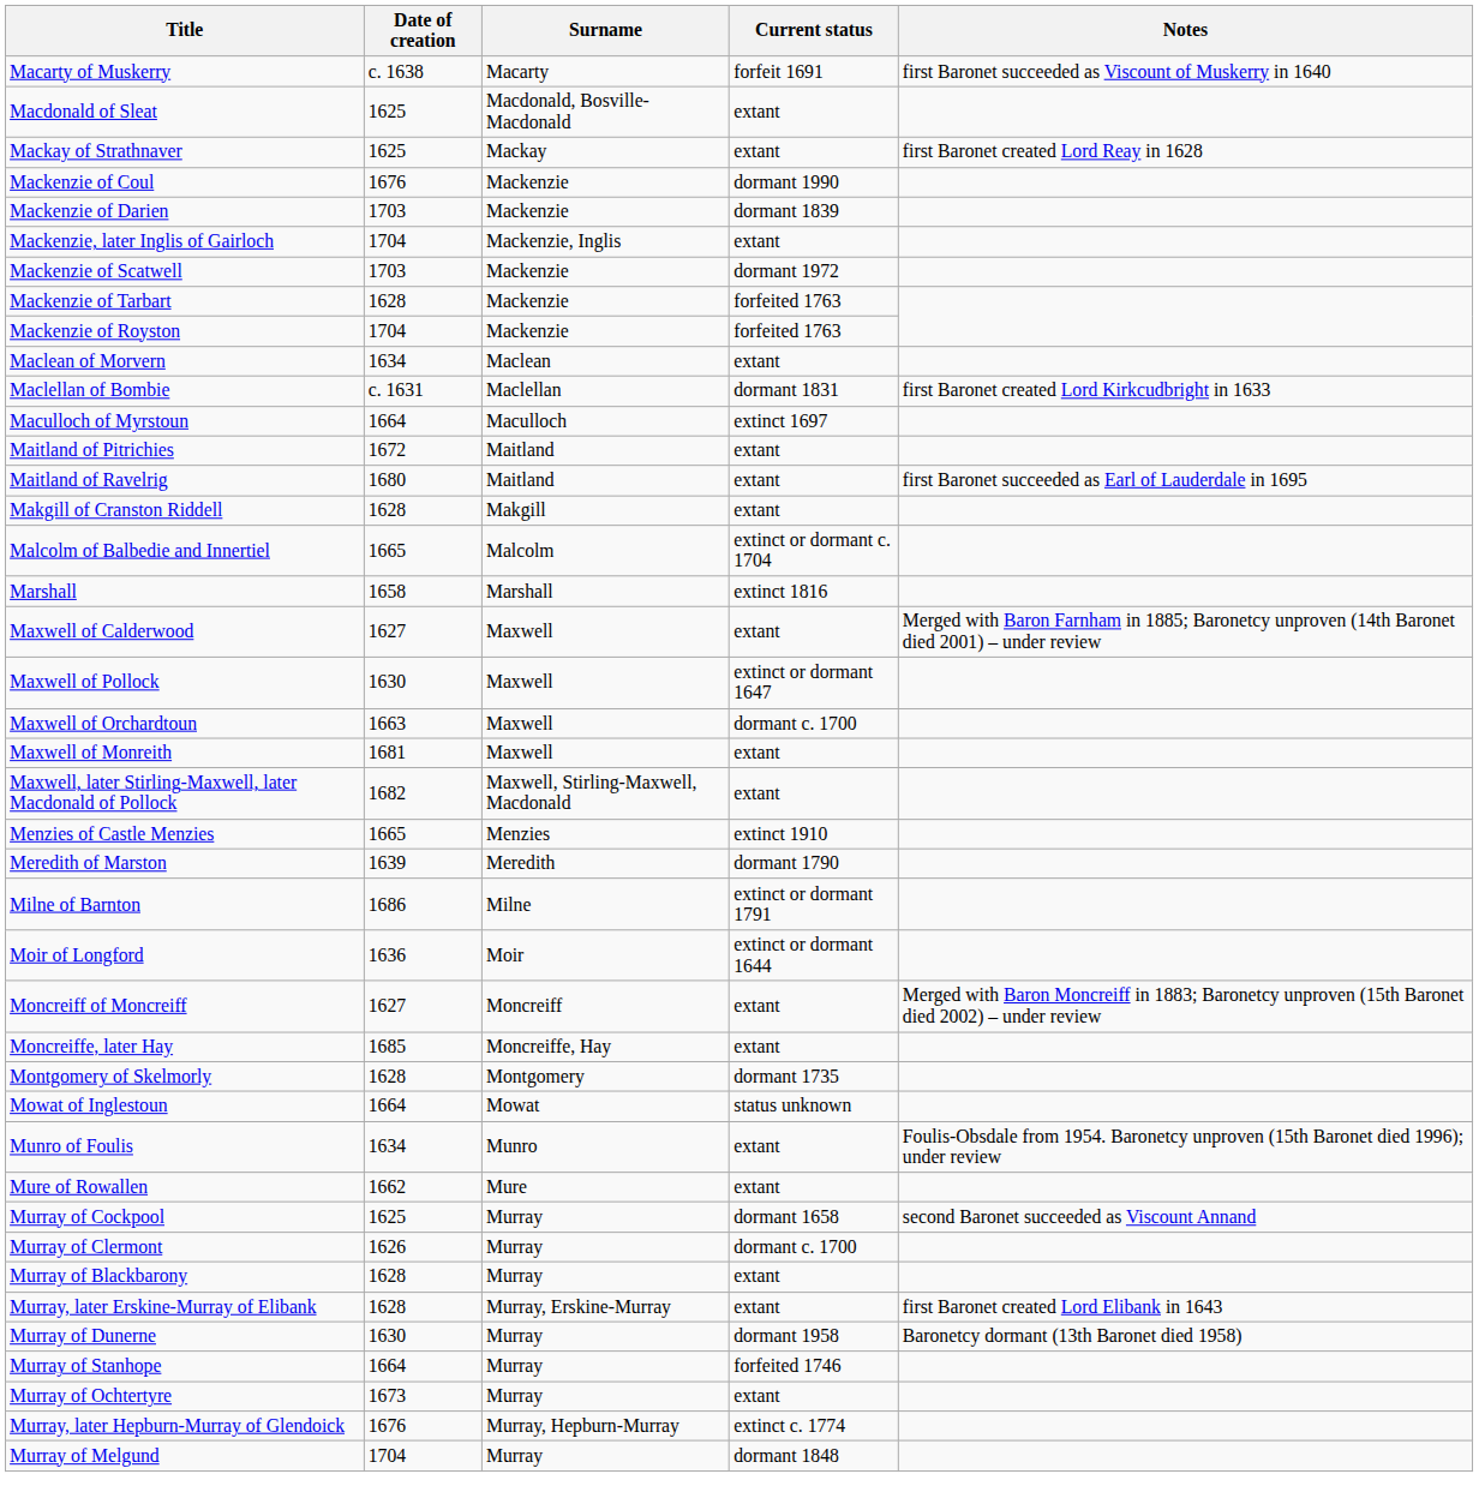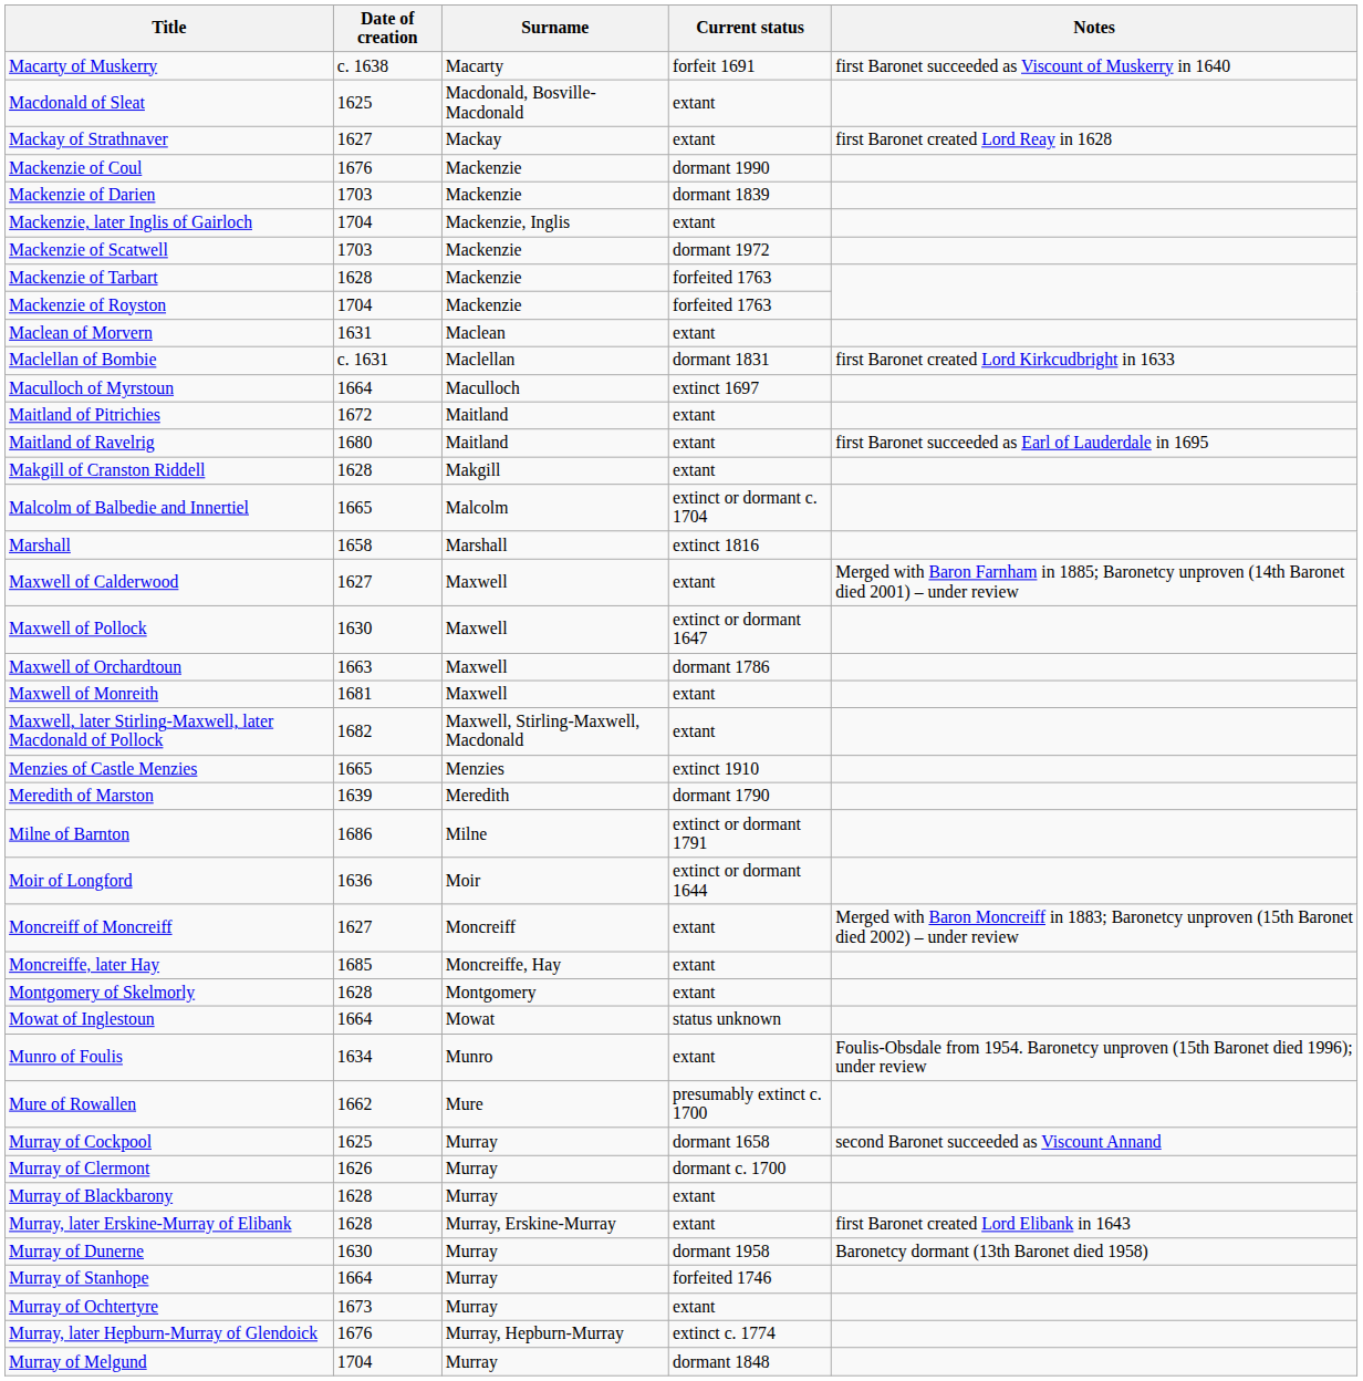Mackay of Strathnaver | Date of creation: 1625 -> 1627
Maclean of Morvern | Date of creation: 1634 -> 1631
Maxwell of Orchardtoun | Current status: dormant c. 1700 -> dormant 1786
Montgomery of Skelmorly | Current status: dormant 1735 -> extant
Mure of Rowallen | Current status: extant -> presumably extinct c. 1700
